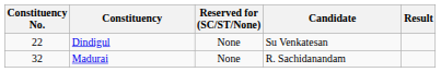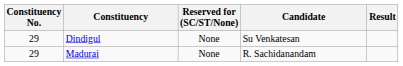Dindigul | Constituency No.: 22 -> 29
Madurai | Constituency No.: 32 -> 29
